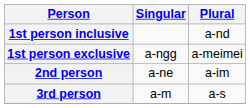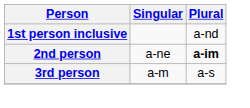- row: 1st person exclusive | a-ngg | a-meimei
2nd person | Plural: normal -> bold
